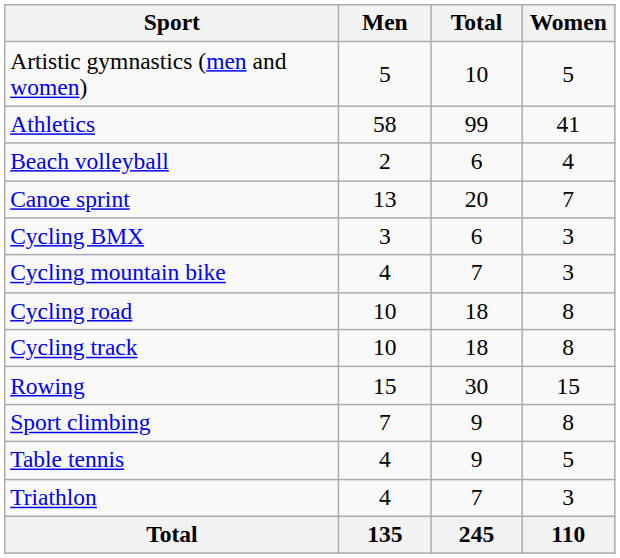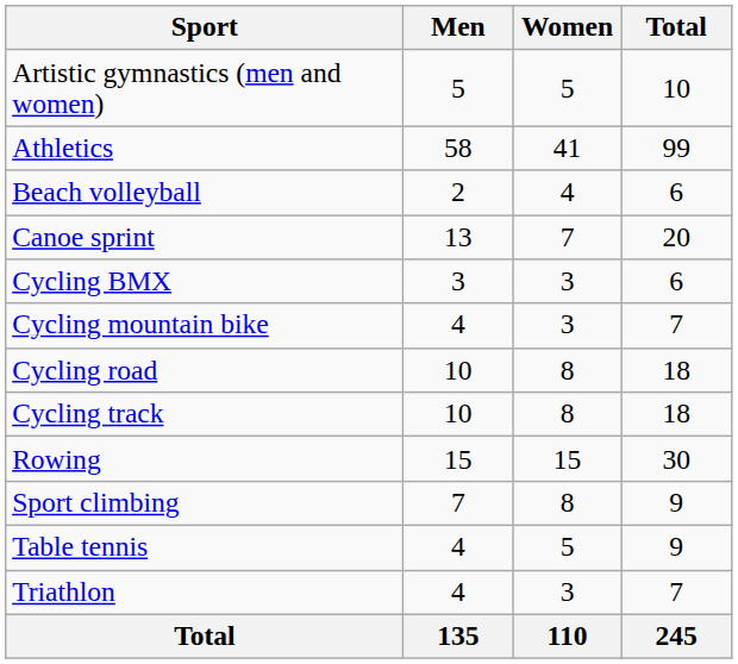columns swapped: Women <-> Total
